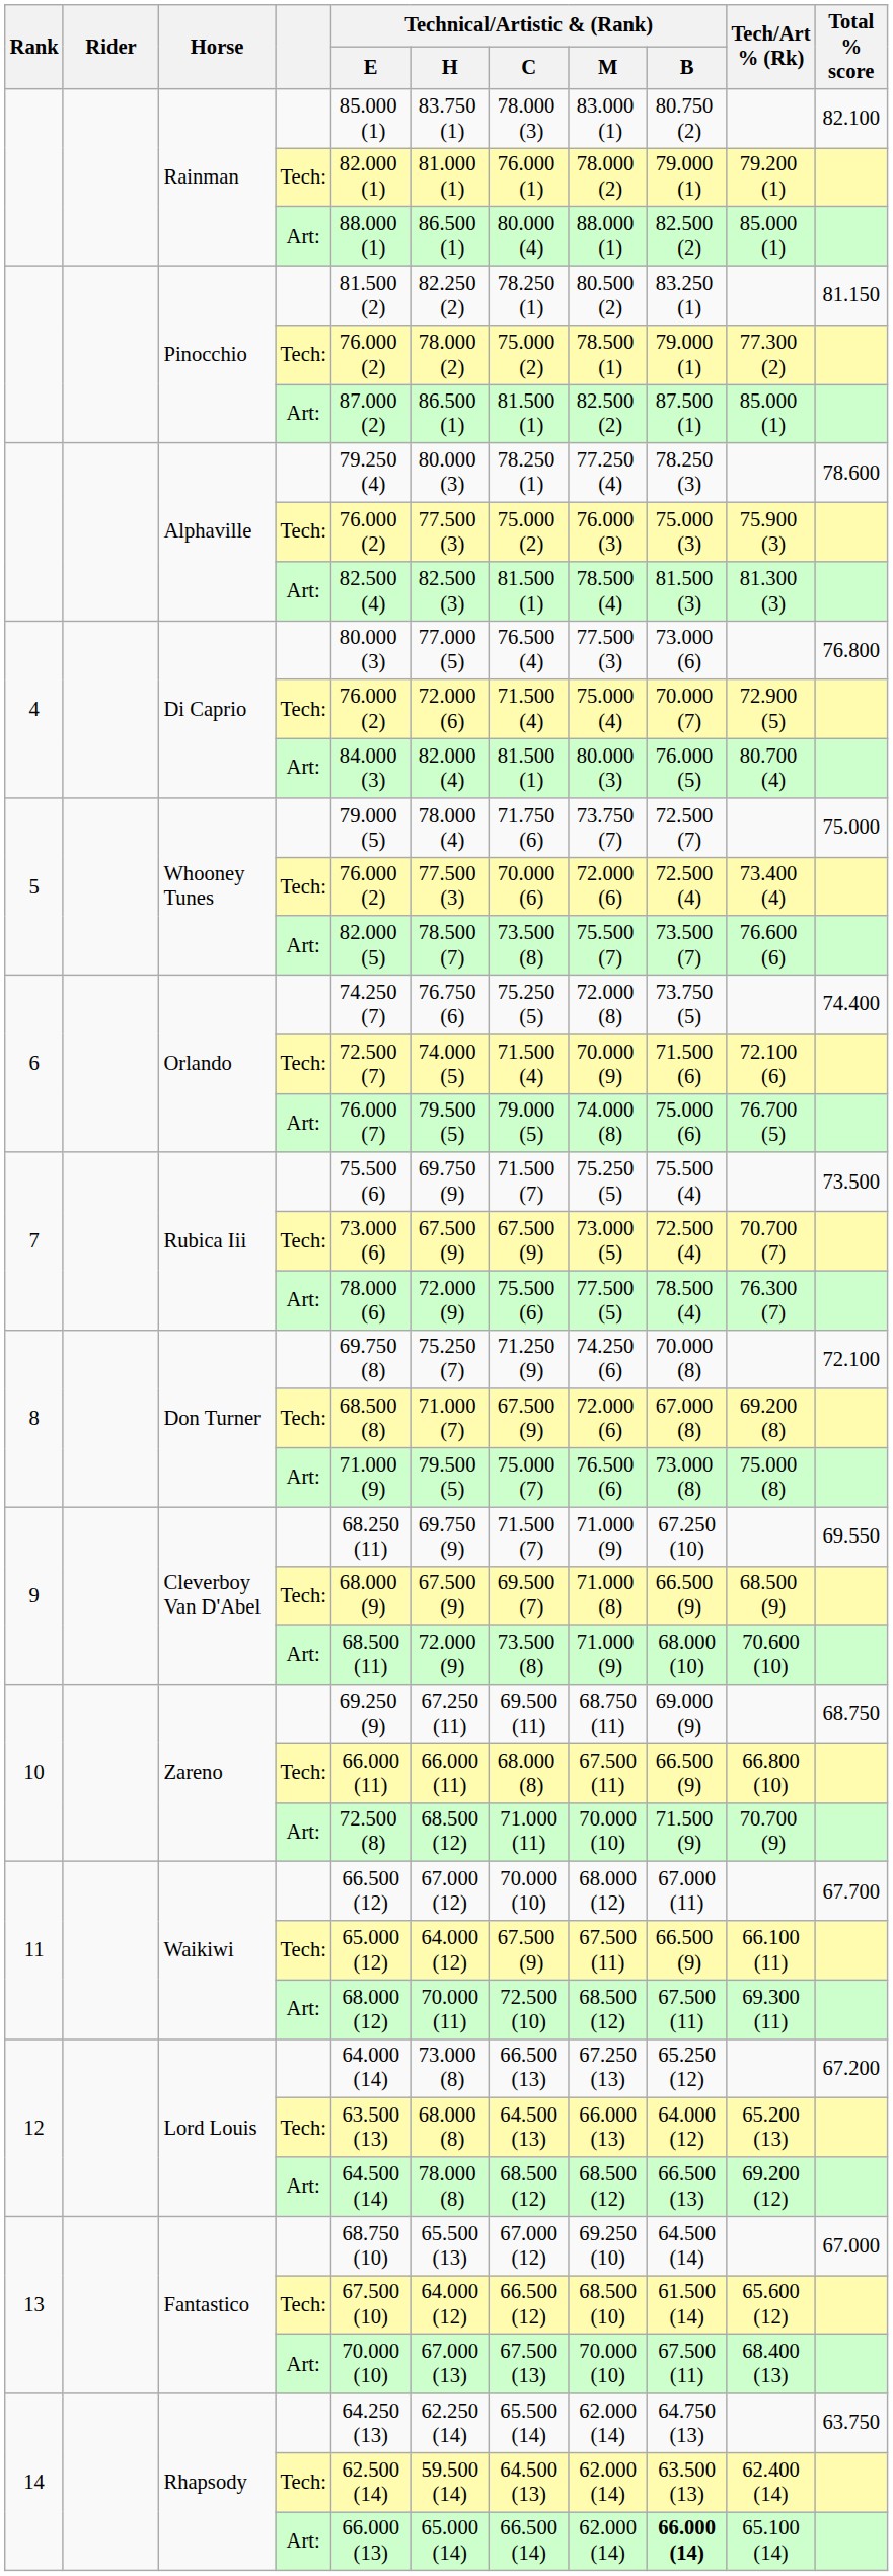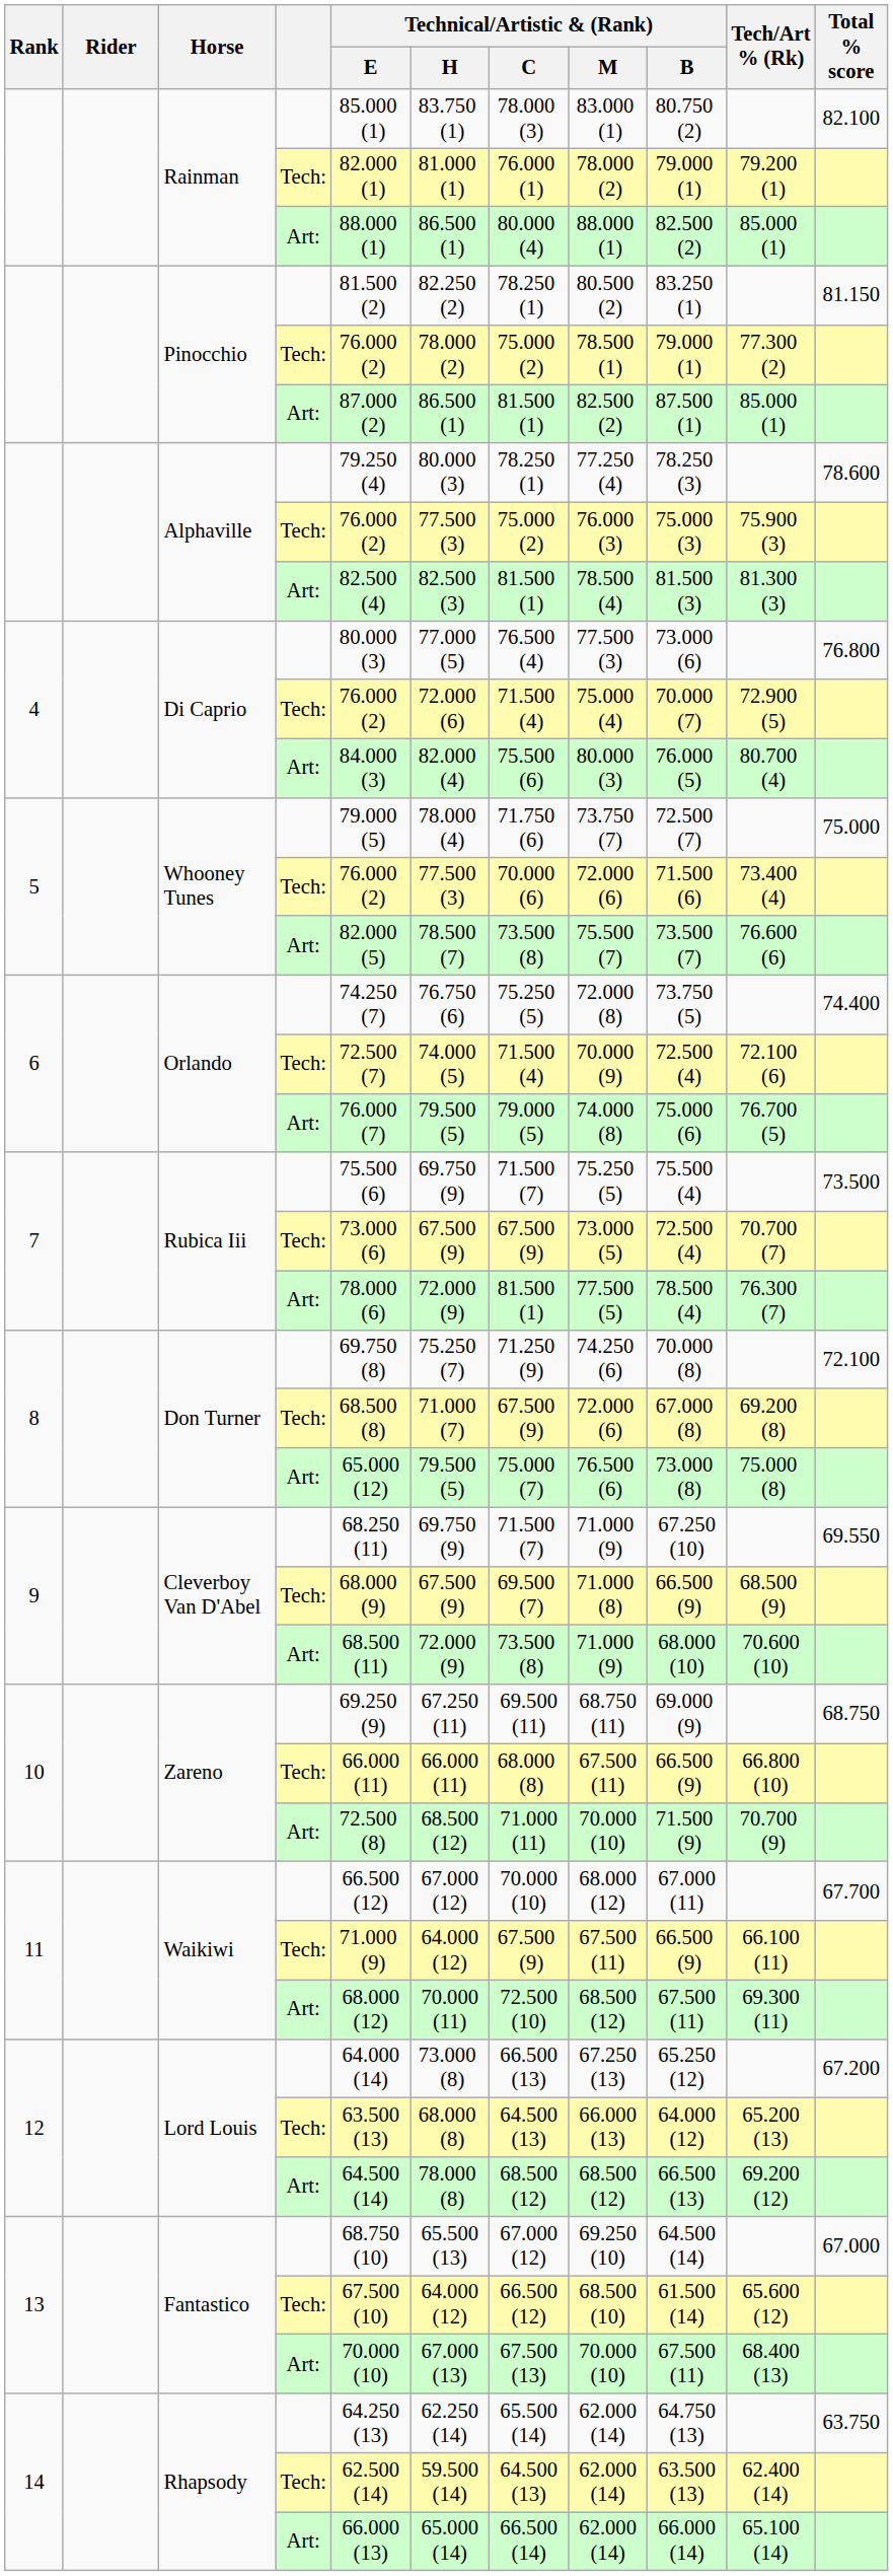Di Caprio / Art: | Technical/Artistic & (Rank) / C: 81.500 (1) -> 75.500 (6)
Whooney Tunes / Tech: | Technical/Artistic & (Rank) / B: 72.500 (4) -> 71.500 (6)
Orlando / Tech: | Technical/Artistic & (Rank) / B: 71.500 (6) -> 72.500 (4)
Rubica Iii / Art: | Technical/Artistic & (Rank) / C: 75.500 (6) -> 81.500 (1)
Don Turner / Art: | Technical/Artistic & (Rank) / E: 71.000 (9) -> 65.000 (12)
Waikiwi / Tech: | Technical/Artistic & (Rank) / E: 65.000 (12) -> 71.000 (9)
Rhapsody / Art: | Technical/Artistic & (Rank) / B: bold -> normal
